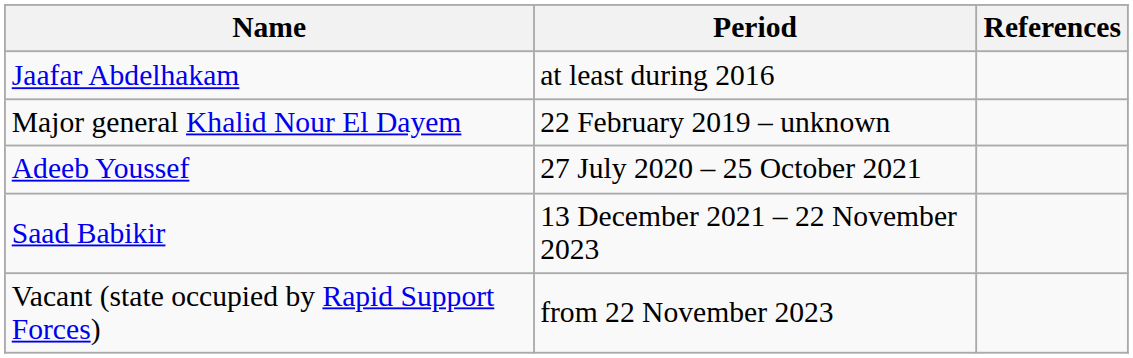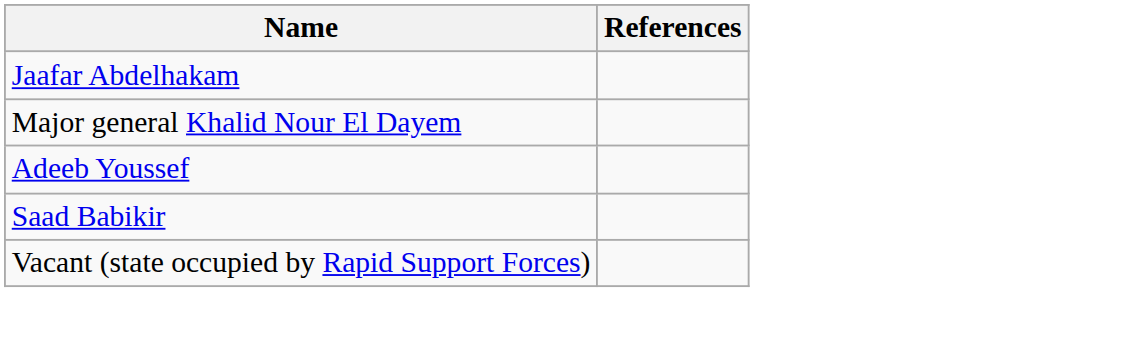- column: Period | at least during 2016 | 22 February 2019 – unknown | 27 July 2020 – 25 October 2021 | 13 December 2021 – 22 November 2023 | from 22 November 2023
